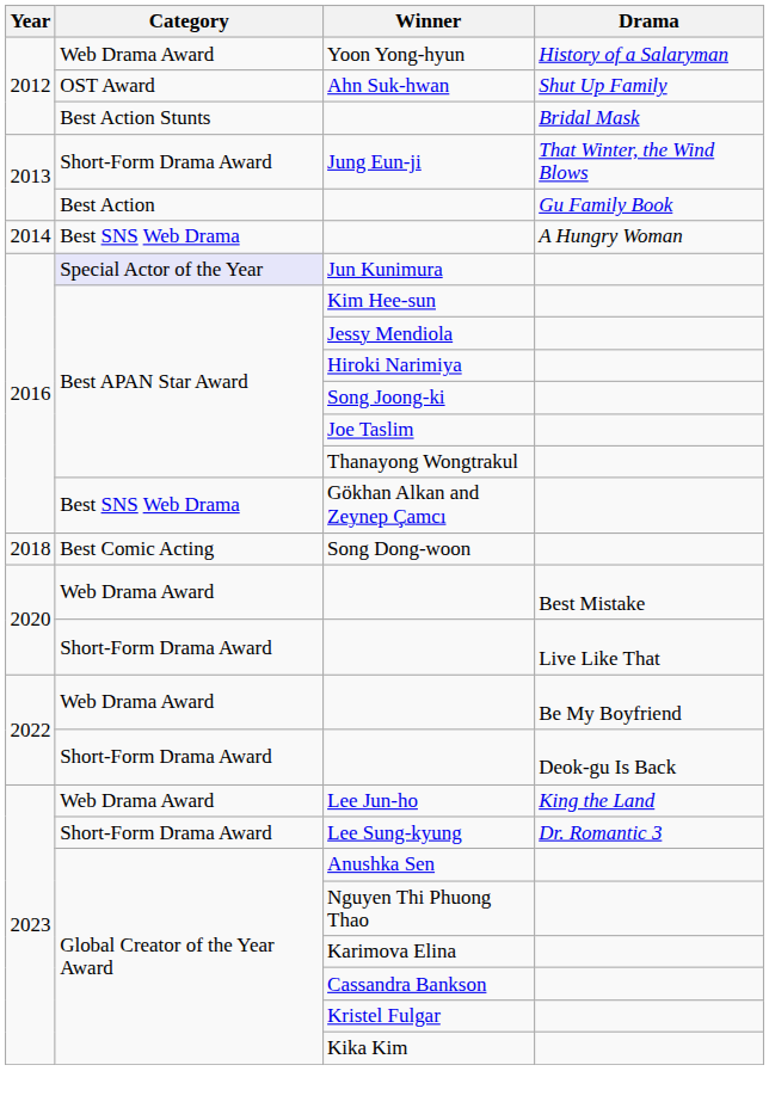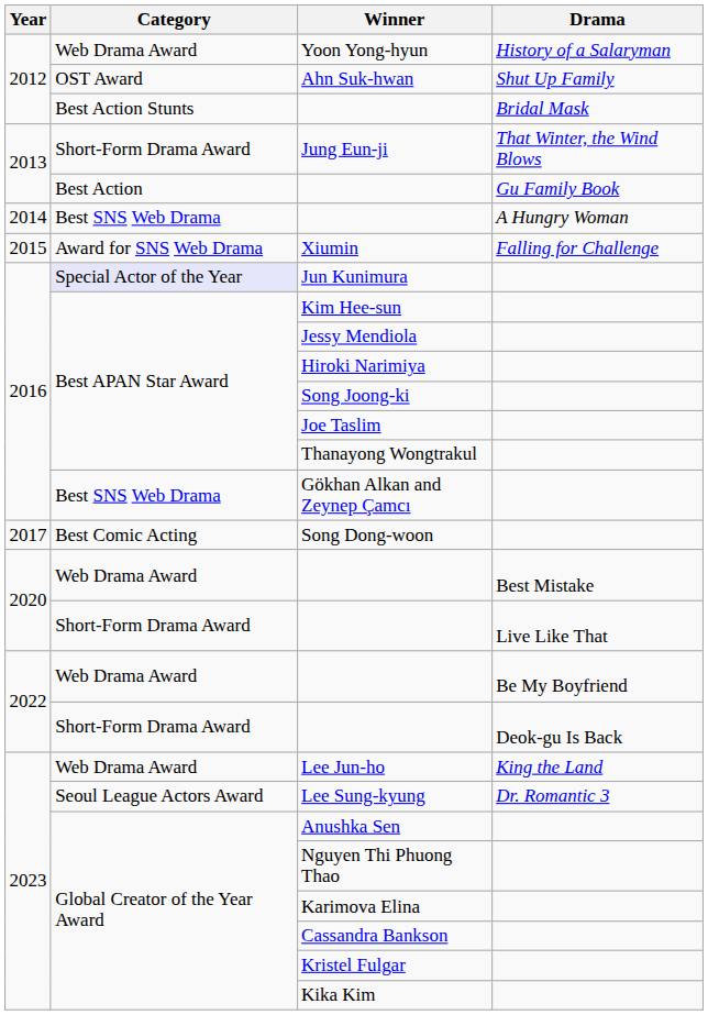+ row: 2015 | Award for SNS Web Drama | Xiumin | Falling for Challenge
Song Dong-woon | Year: 2018 -> 2017
Lee Sung-kyung | Category: Short-Form Drama Award -> Seoul League Actors Award
